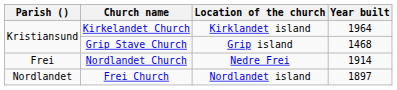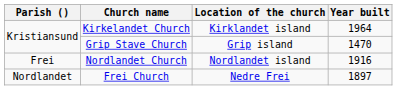Grip Stave Church | Year built: 1468 -> 1470
Nordlandet Church | Location of the church: Nedre Frei -> Nordlandet island
Nordlandet Church | Year built: 1914 -> 1916
Frei Church | Location of the church: Nordlandet island -> Nedre Frei
